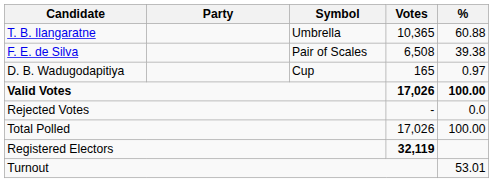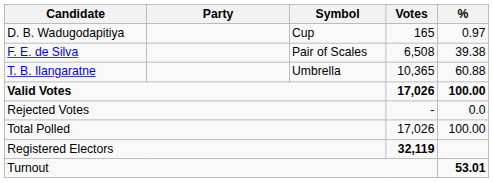rows swapped: T. B. Ilangaratne <-> D. B. Wadugodapitiya
Turnout | %: normal -> bold
